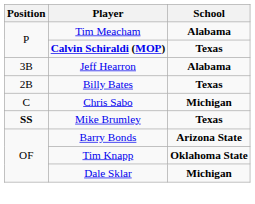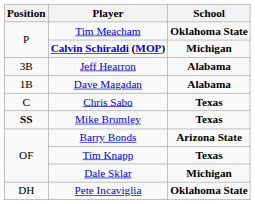Tim Meacham | School: Alabama -> Oklahoma State
Calvin Schiraldi (MOP) | School: Texas -> Michigan
+ row: 1B | Dave Magadan | Alabama
- row: 2B | Billy Bates | Texas
Chris Sabo | School: Michigan -> Texas
Tim Knapp | School: Oklahoma State -> Texas
+ row: DH | Pete Incaviglia | Oklahoma State
